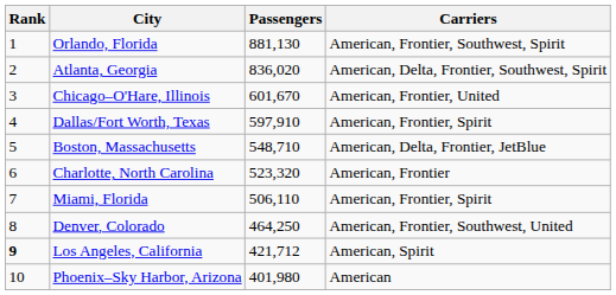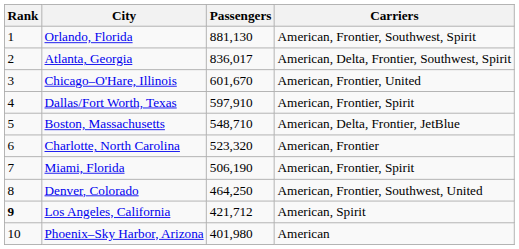Atlanta, Georgia | Passengers: 836,020 -> 836,017
Miami, Florida | Passengers: 506,110 -> 506,190
